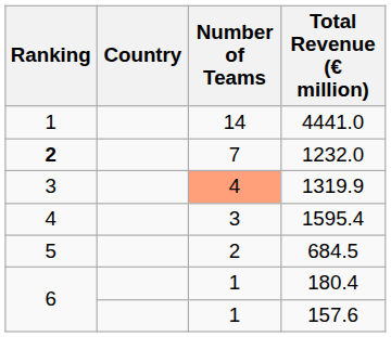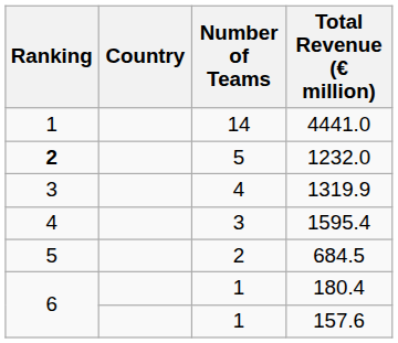1232.0 | Number of Teams: 7 -> 5
1319.9 | Number of Teams: lightsalmon background -> no background
